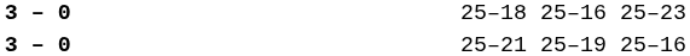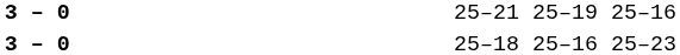rows swapped: 25–18 25–16 25–23 <-> 25–21 25–19 25–16
